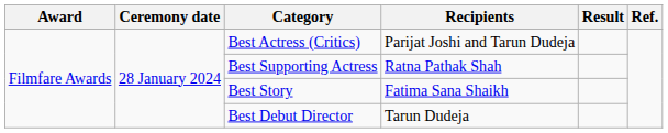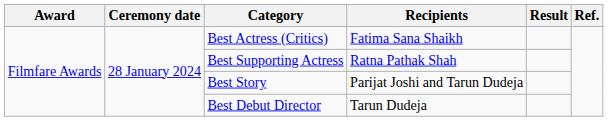Best Actress (Critics) | Recipients: Parijat Joshi and Tarun Dudeja -> Fatima Sana Shaikh
Best Story | Recipients: Fatima Sana Shaikh -> Parijat Joshi and Tarun Dudeja
